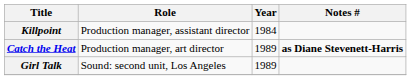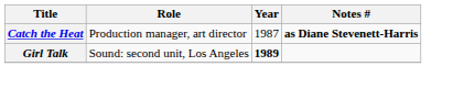- row: Killpoint | Production manager, assistant director | 1984
Catch the Heat | Year: 1989 -> 1987
Girl Talk | Year: normal -> bold
